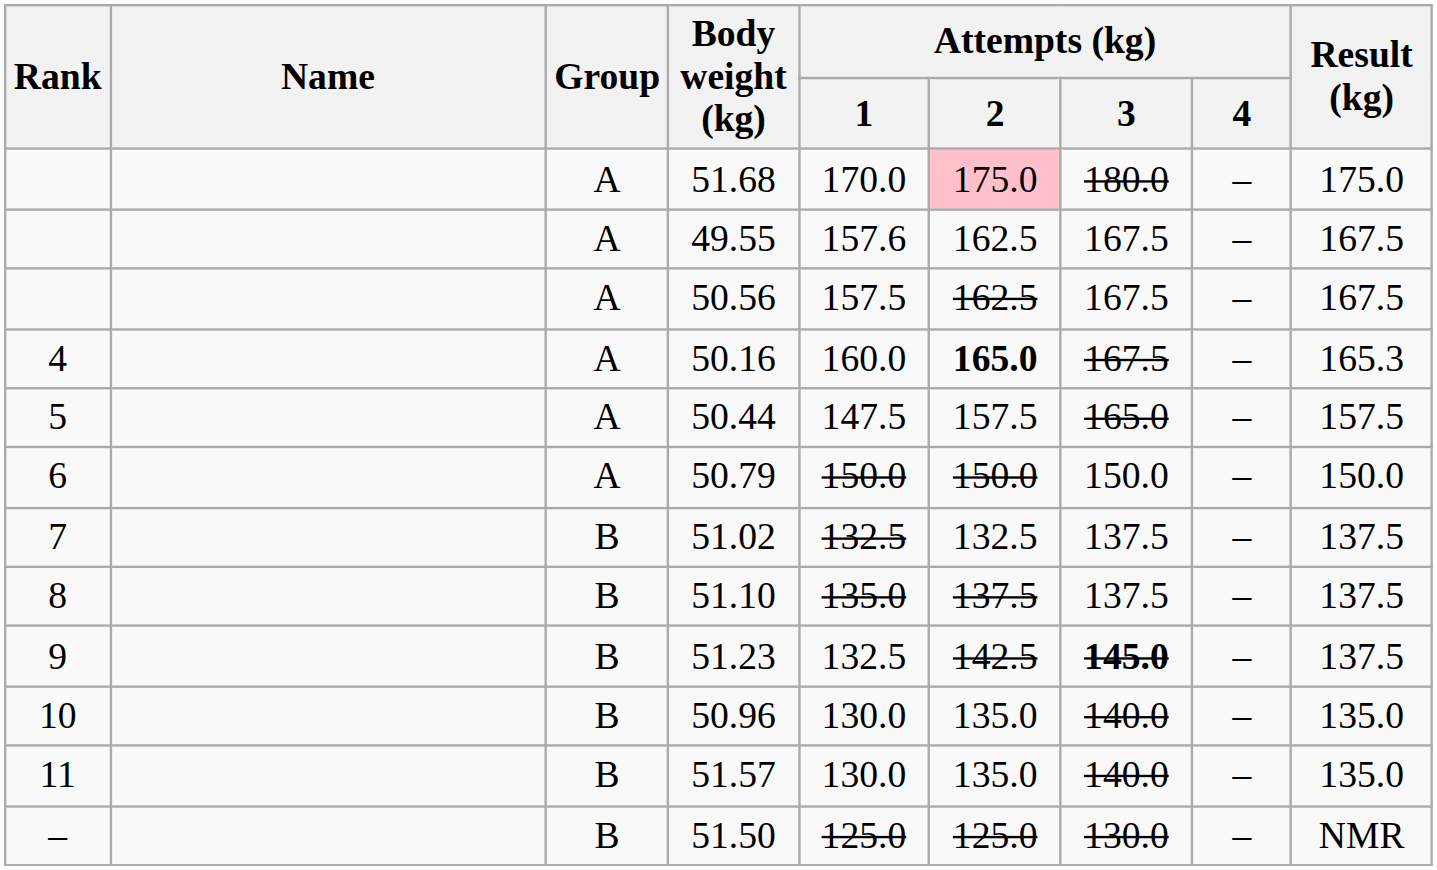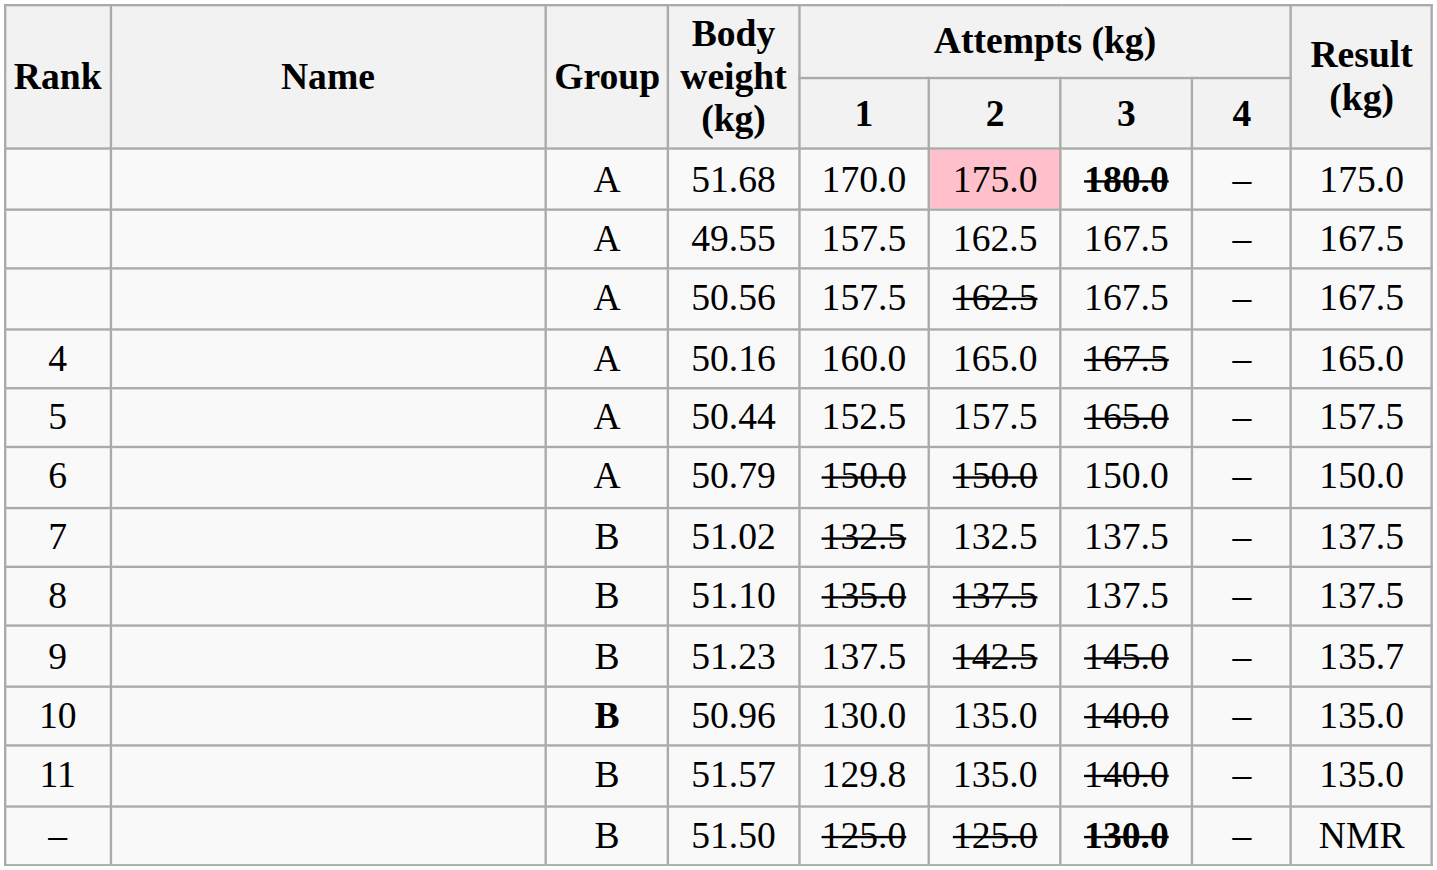51.68 | Attempts (kg) / 3: normal -> bold
49.55 | Attempts (kg) / 1: 157.6 -> 157.5
50.16 | Attempts (kg) / 2: bold -> normal
50.16 | Result (kg): 165.3 -> 165.0
50.44 | Attempts (kg) / 1: 147.5 -> 152.5
51.23 | Attempts (kg) / 1: 132.5 -> 137.5
51.23 | Attempts (kg) / 3: bold -> normal
51.23 | Result (kg): 137.5 -> 135.7
50.96 | Group: normal -> bold
51.57 | Attempts (kg) / 1: 130.0 -> 129.8
51.50 | Attempts (kg) / 3: normal -> bold
